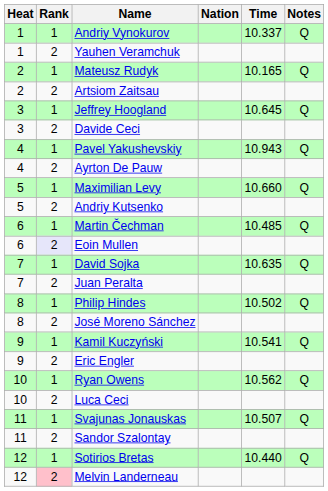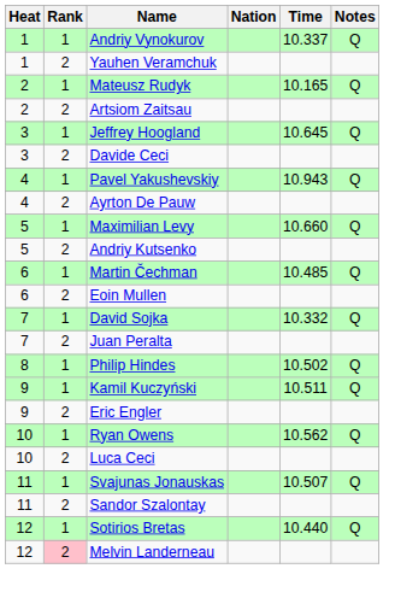Eoin Mullen | Rank: lavender background -> no background
David Sojka | Time: 10.635 -> 10.332
- row: 8 | 2 | José Moreno Sánchez
Kamil Kuczyński | Time: 10.541 -> 10.511
